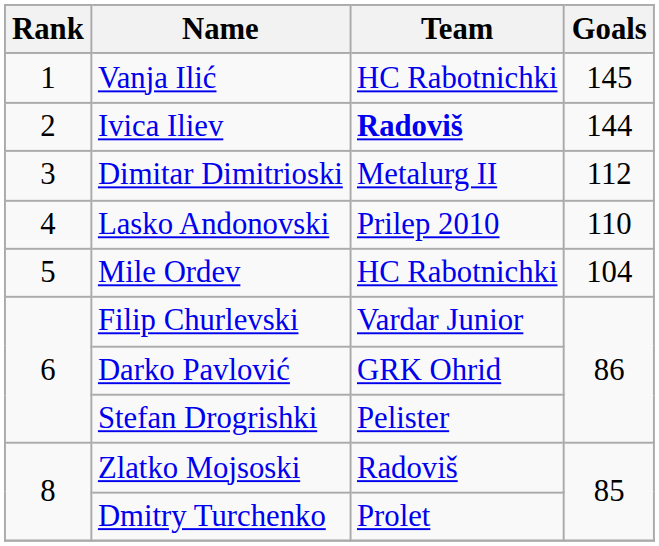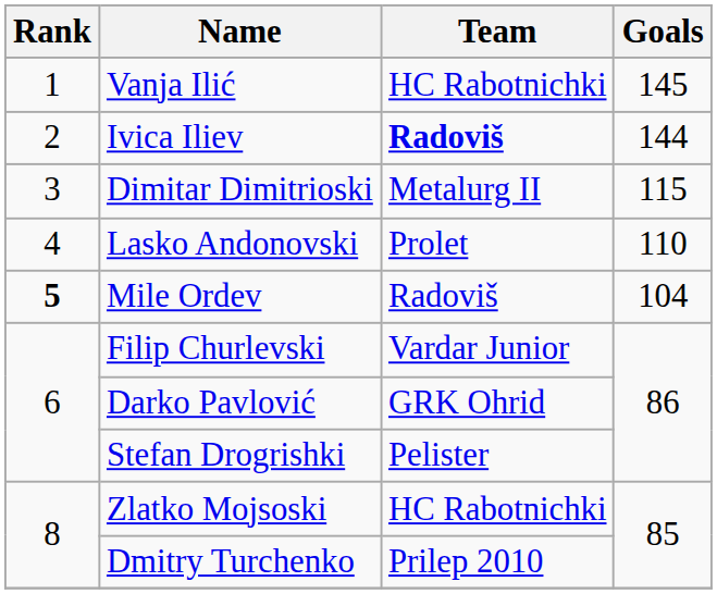Dimitar Dimitrioski | Goals: 112 -> 115
Lasko Andonovski | Team: Prilep 2010 -> Prolet
Mile Ordev | Rank: normal -> bold
Mile Ordev | Team: HC Rabotnichki -> Radoviš
Zlatko Mojsoski | Team: Radoviš -> HC Rabotnichki
Dmitry Turchenko | Team: Prolet -> Prilep 2010
